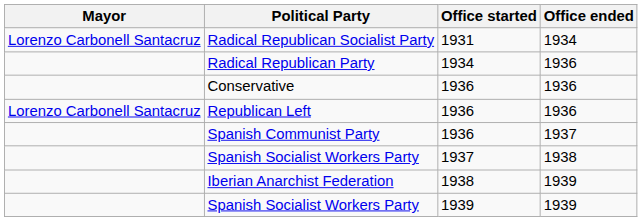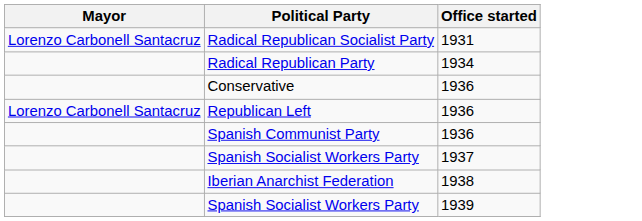- column: Office ended | 1934 | 1936 | 1936 | 1936 | 1937 | 1938 | 1939 | 1939
